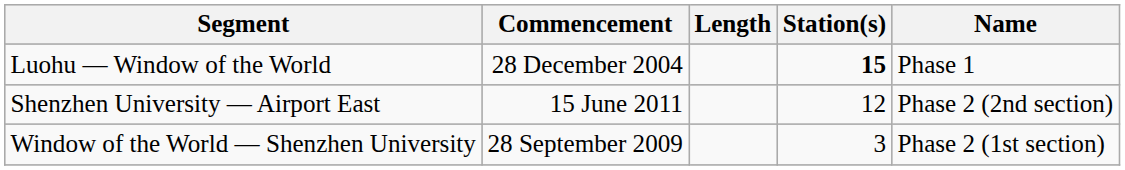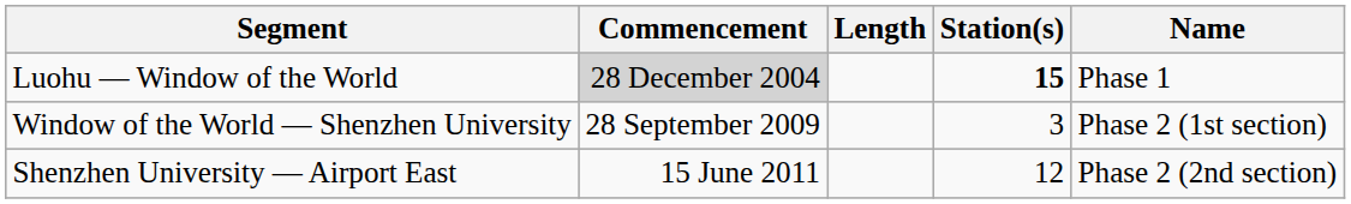Luohu — Window of the World | Commencement: no background -> lightgrey background
rows swapped: Window of the World — Shenzhen University <-> Shenzhen University — Airport East
